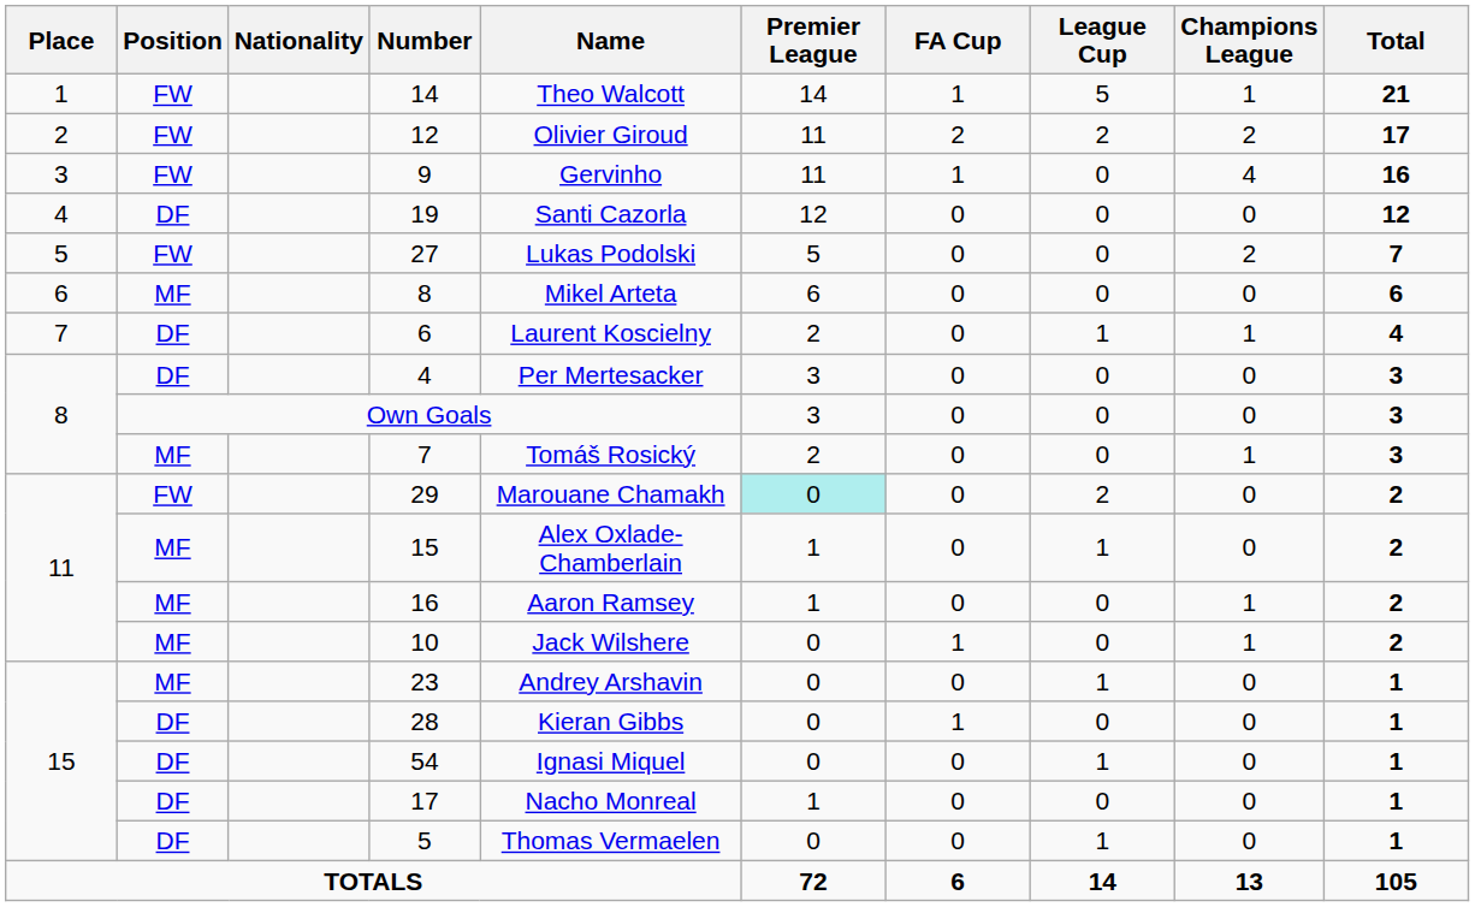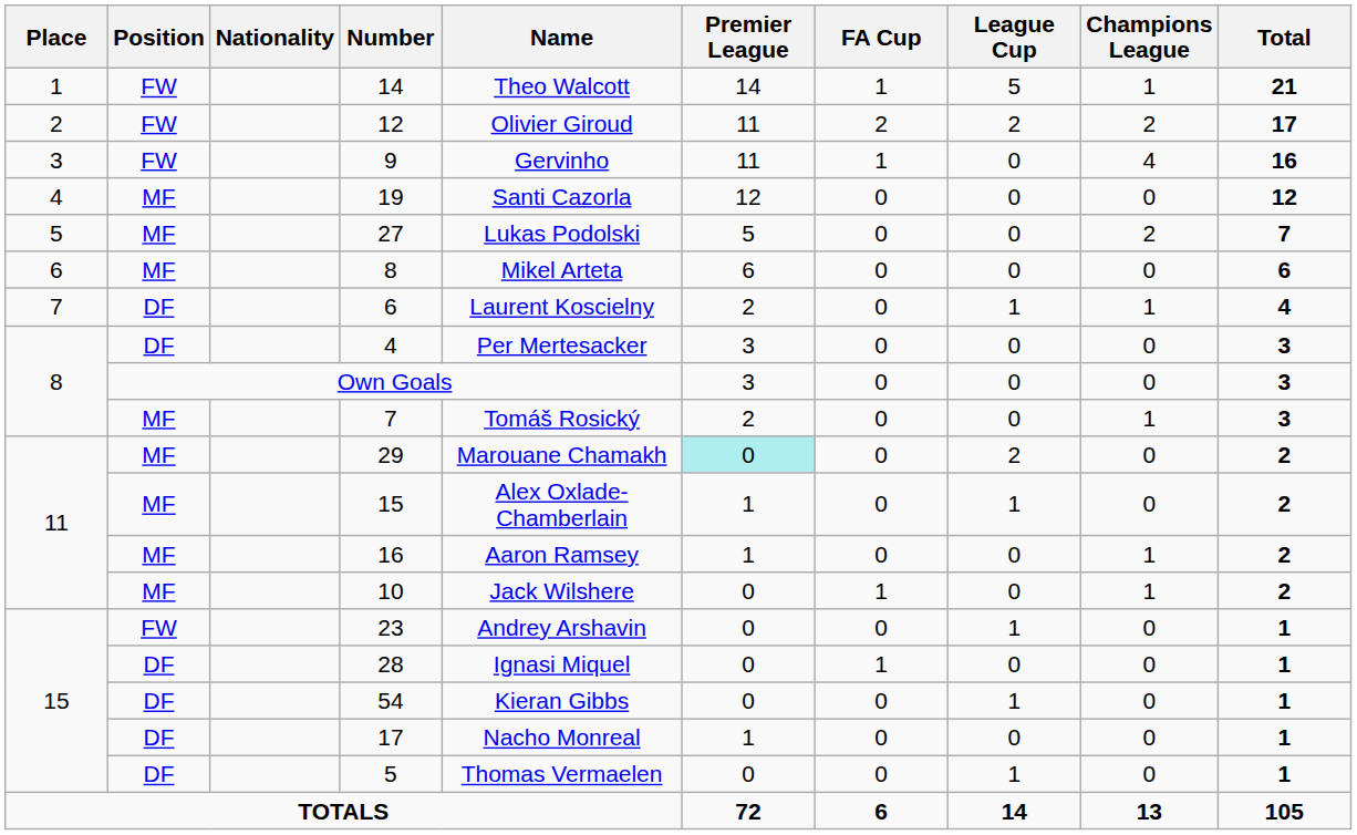19 | Position: DF -> MF
27 | Position: FW -> MF
29 | Position: FW -> MF
23 | Position: MF -> FW
28 | Name: Kieran Gibbs -> Ignasi Miquel
54 | Name: Ignasi Miquel -> Kieran Gibbs
